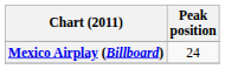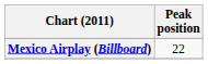Mexico Airplay (Billboard) | Peak position: 24 -> 22
